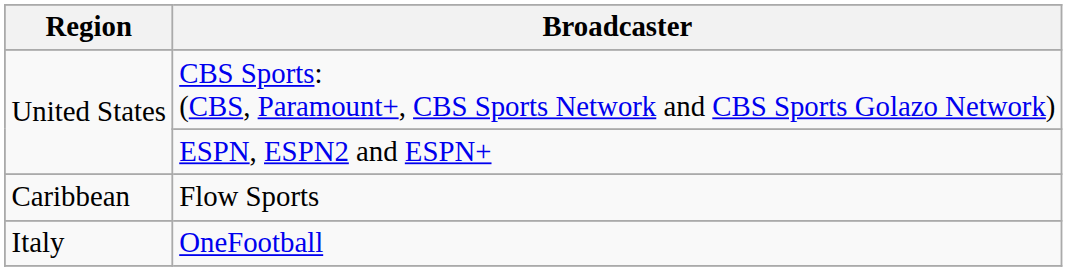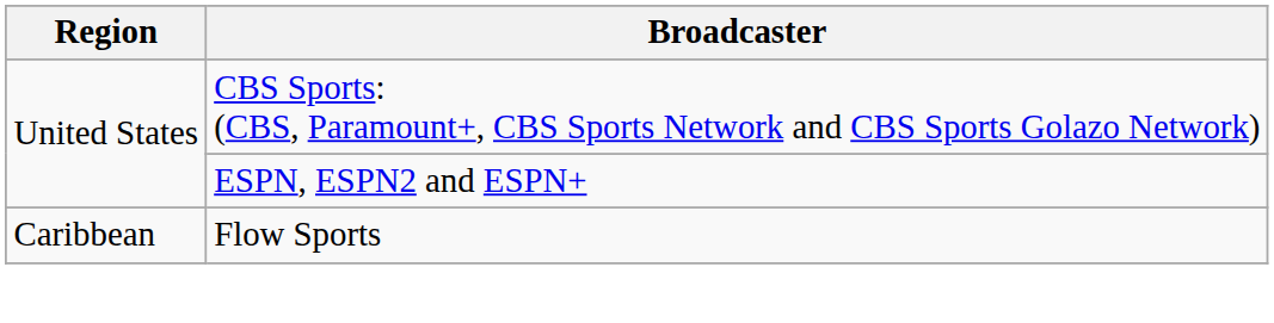- row: Italy | OneFootball
